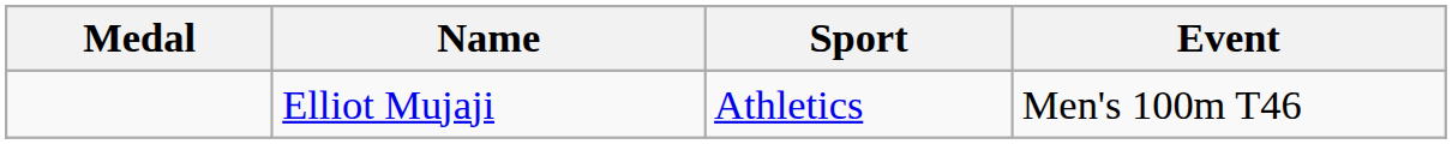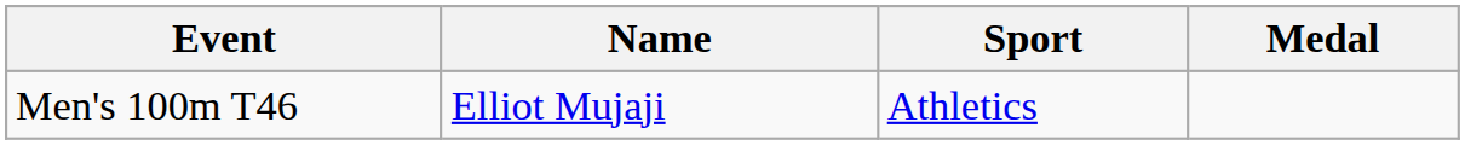columns swapped: Medal <-> Event
